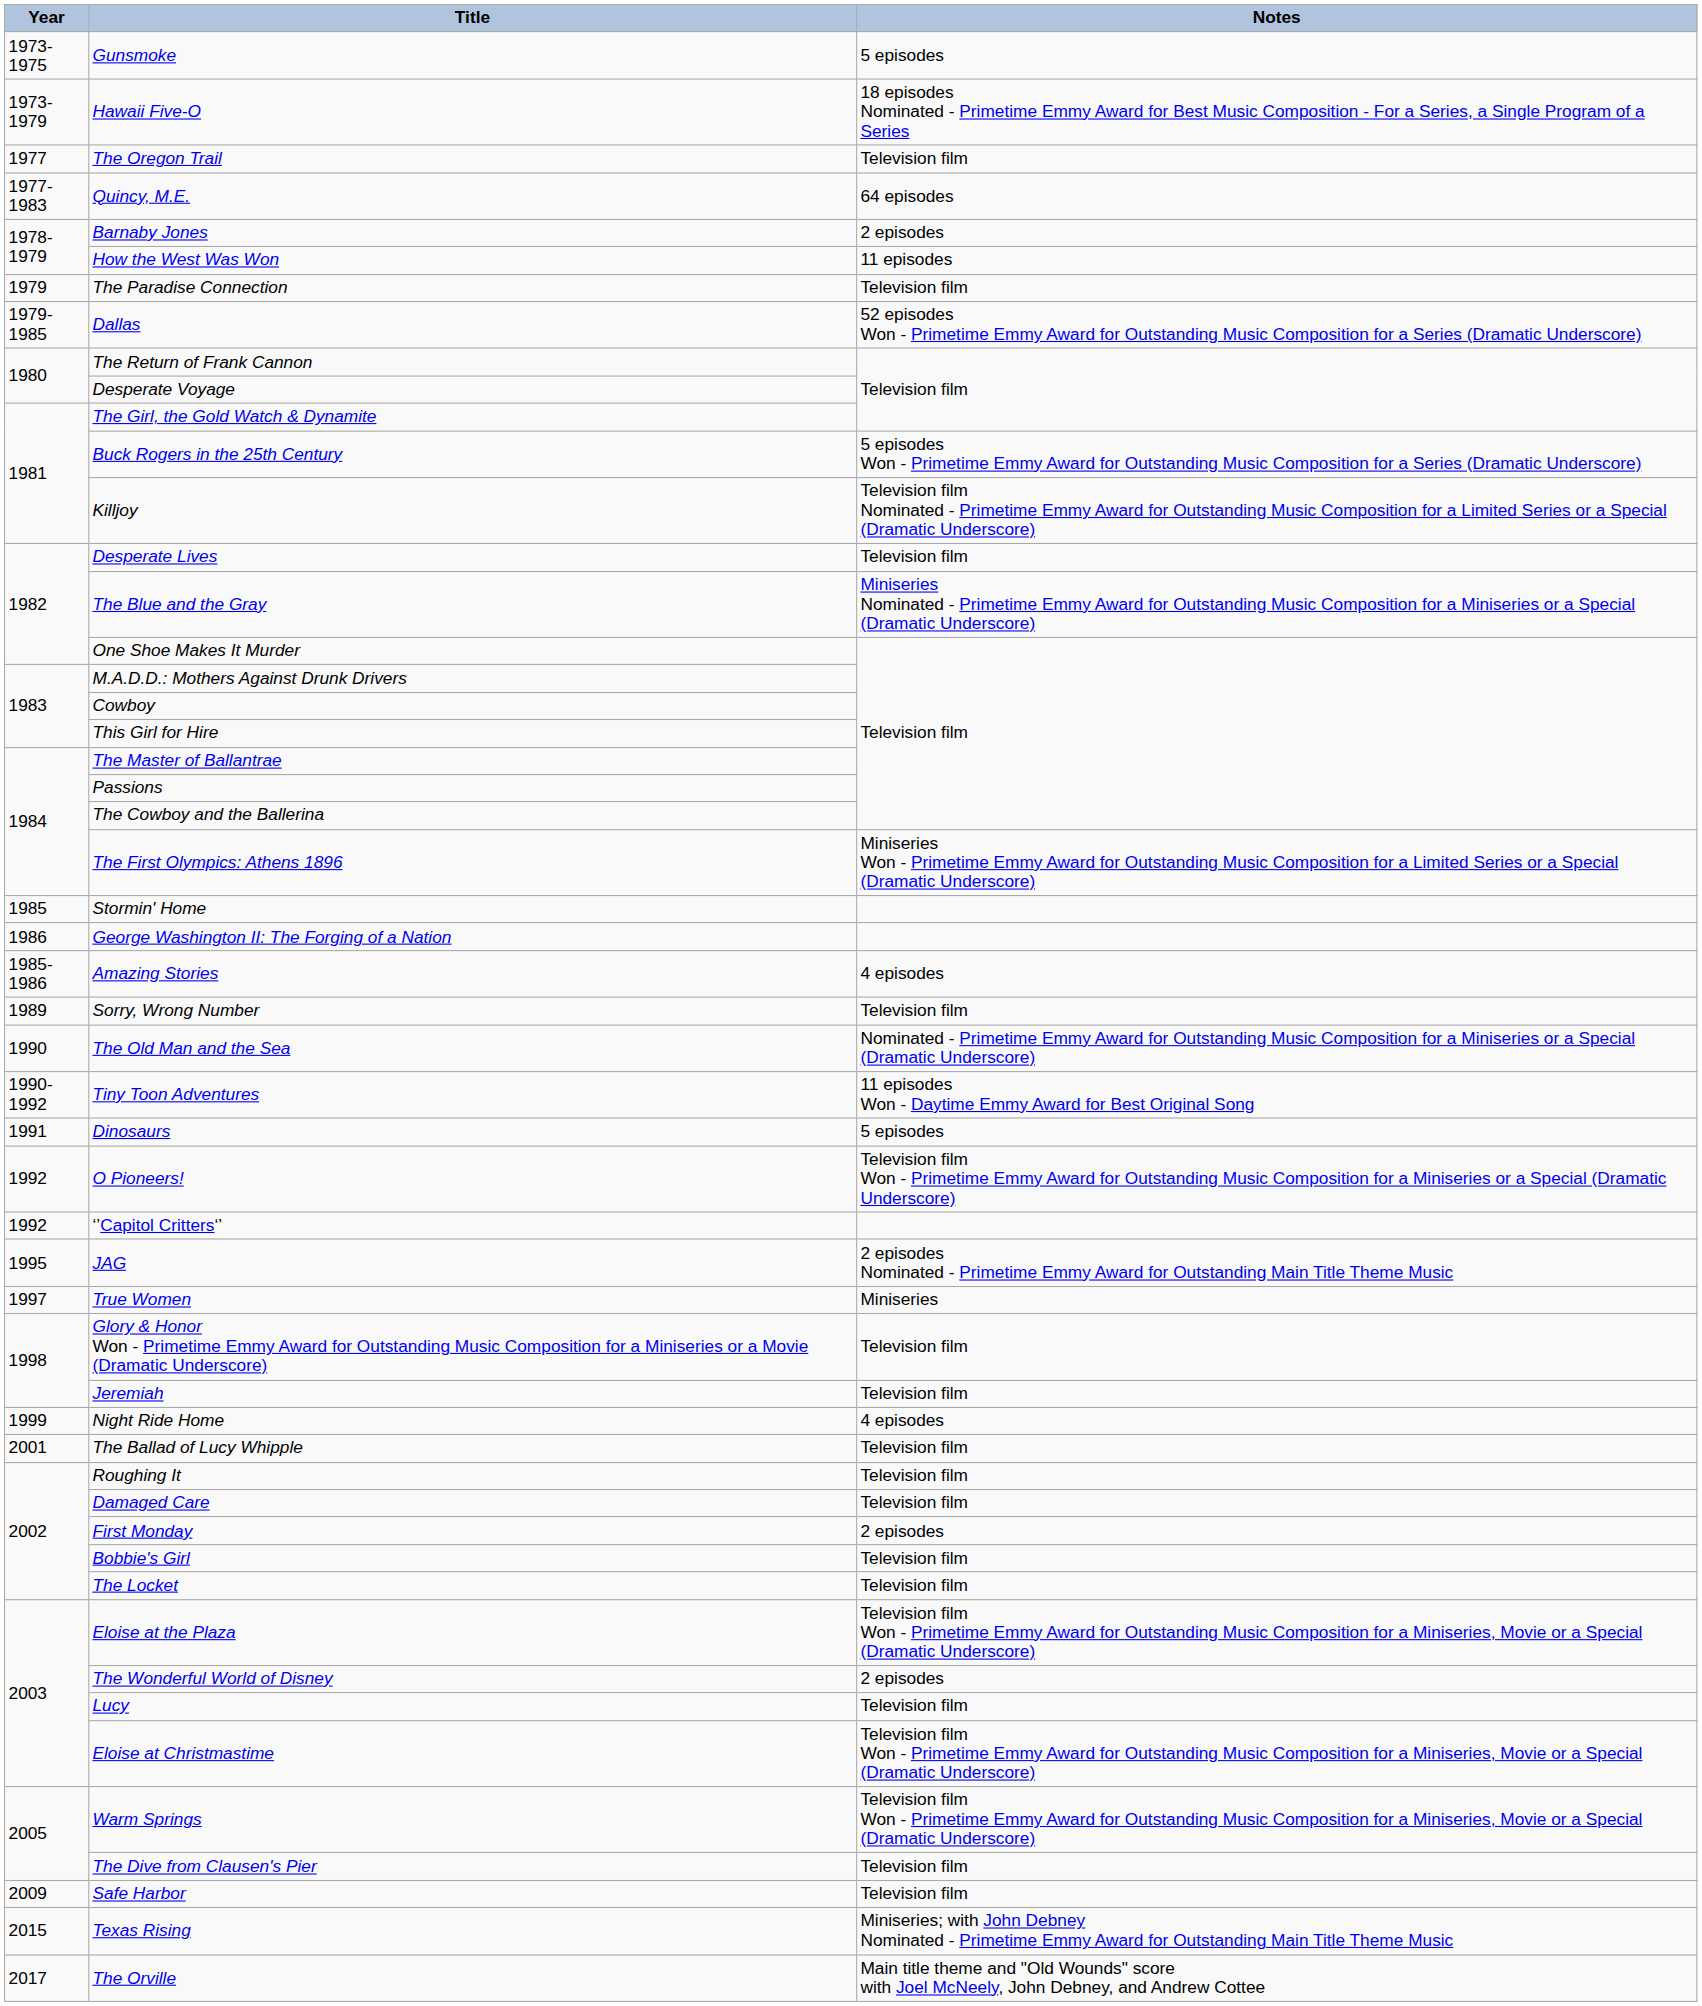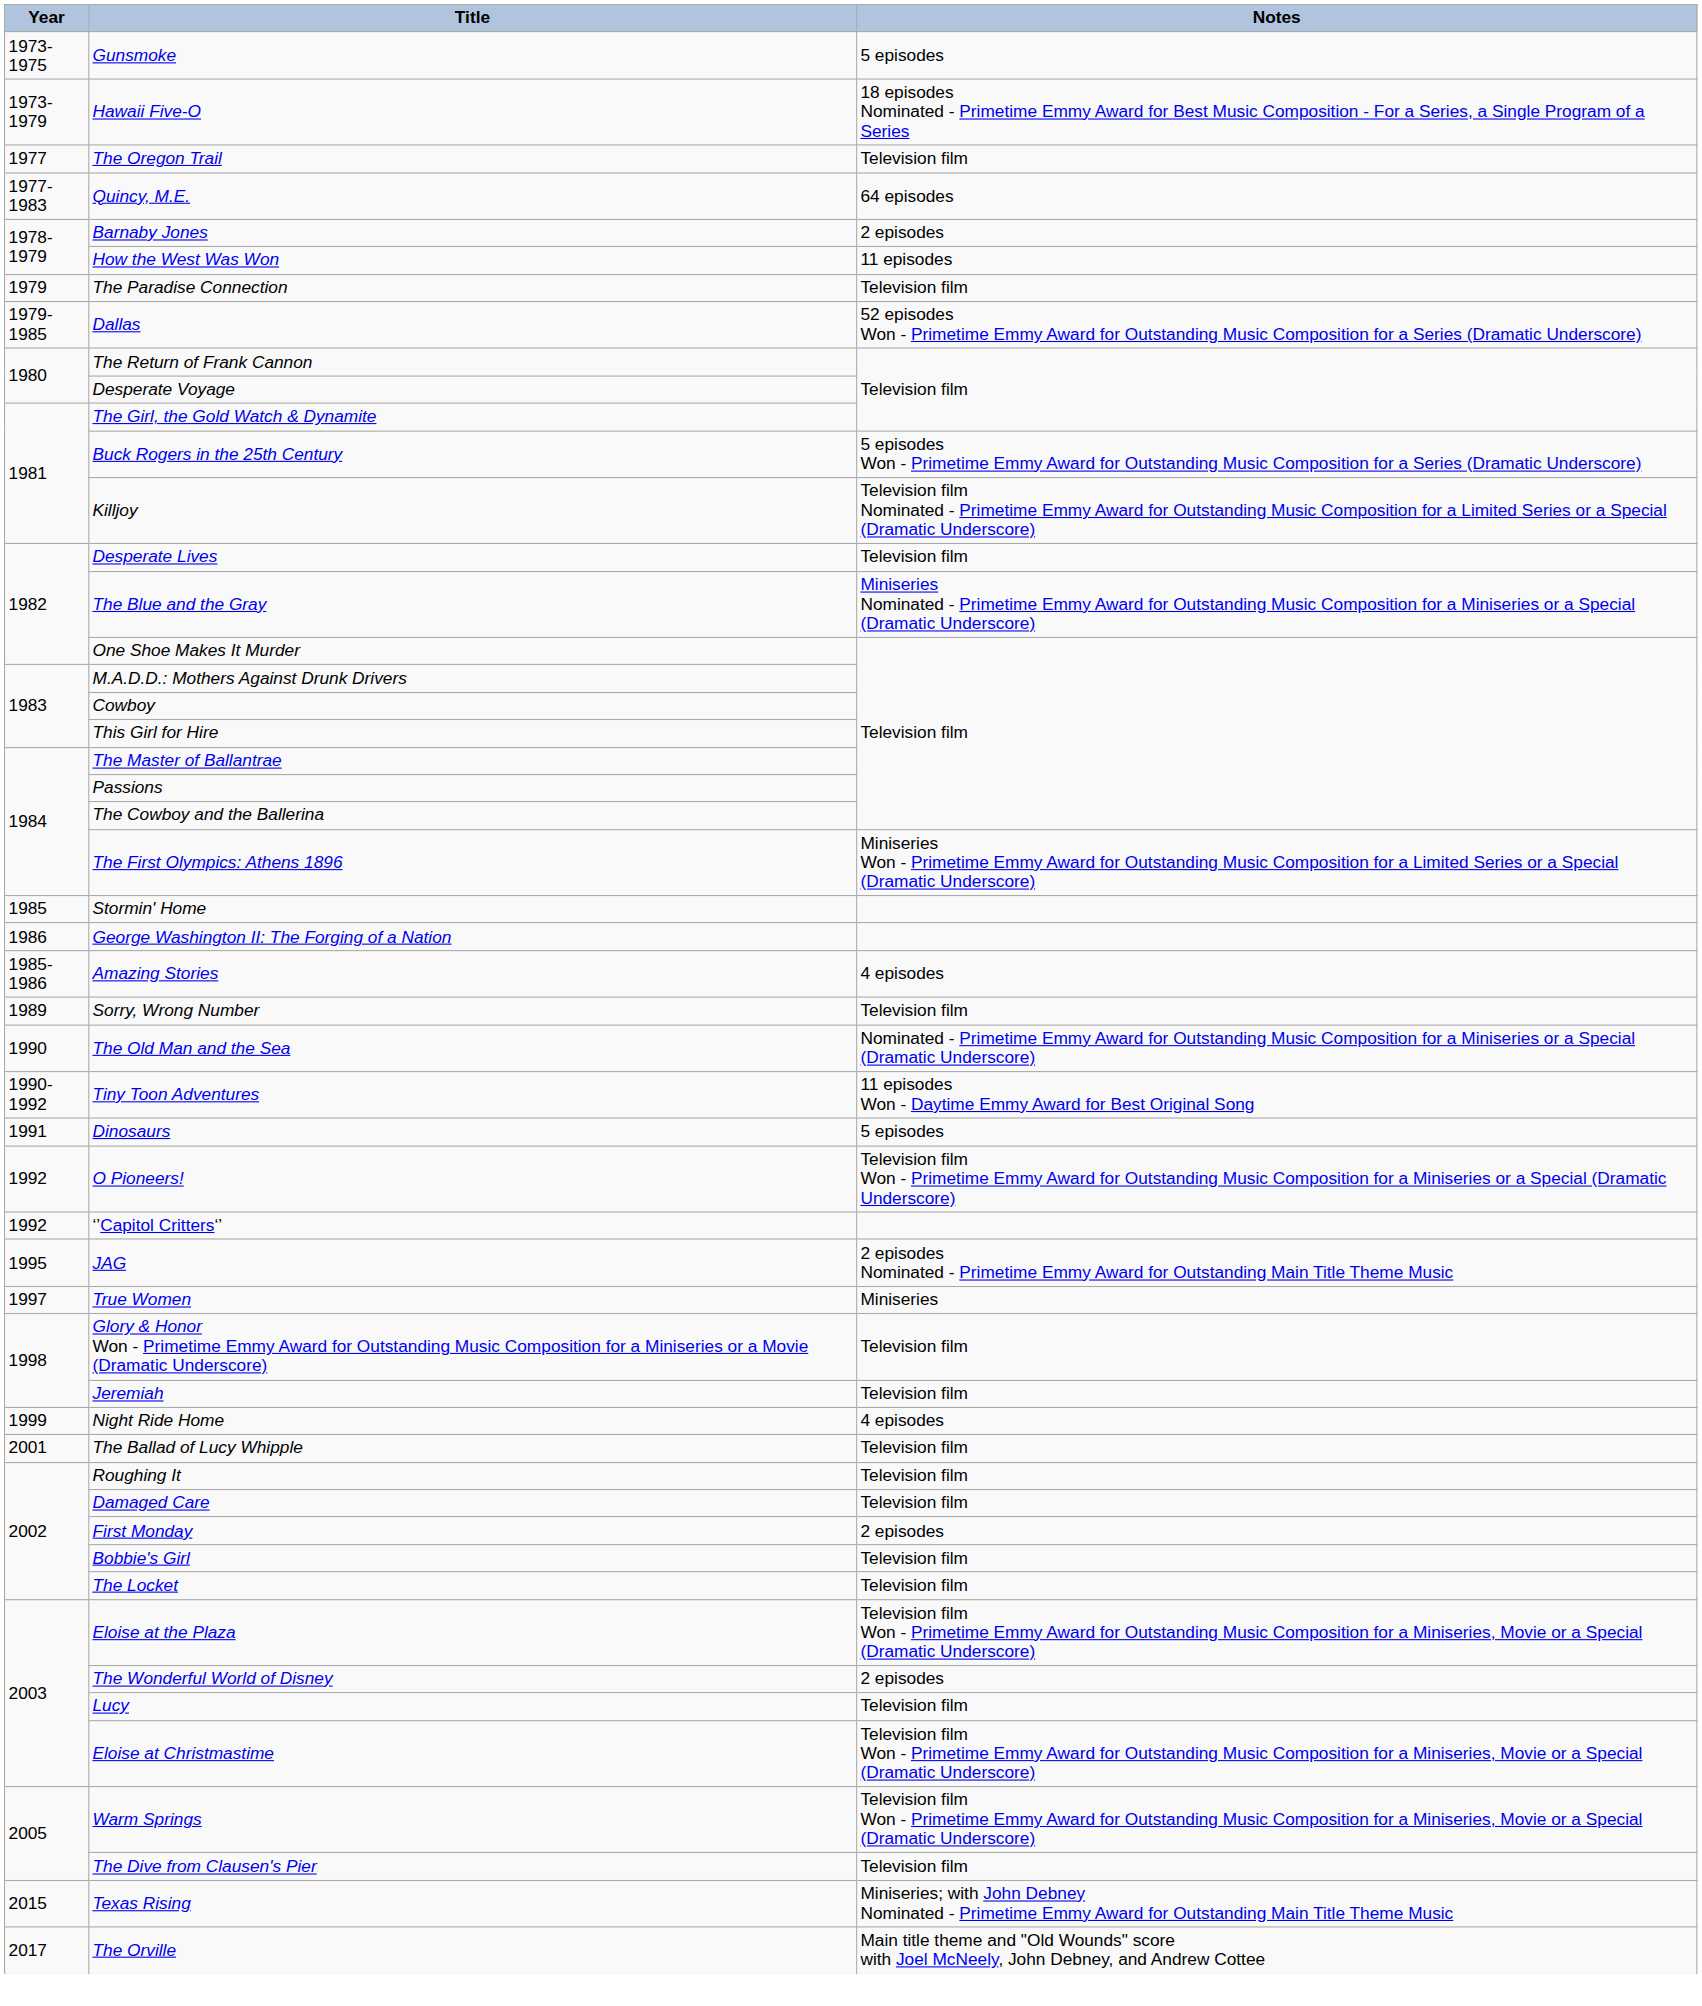- row: 2009 | Safe Harbor | Television film
